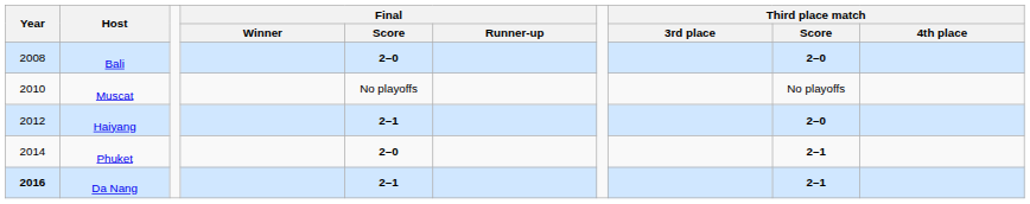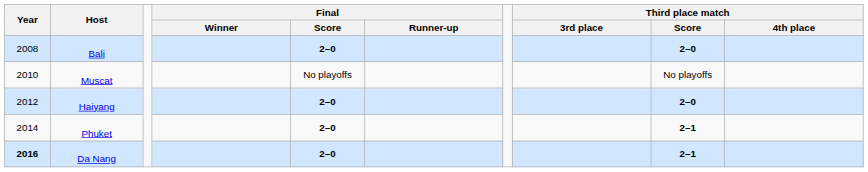Haiyang | Final / Score: 2–1 -> 2–0
Da Nang | Final / Score: 2–1 -> 2–0
